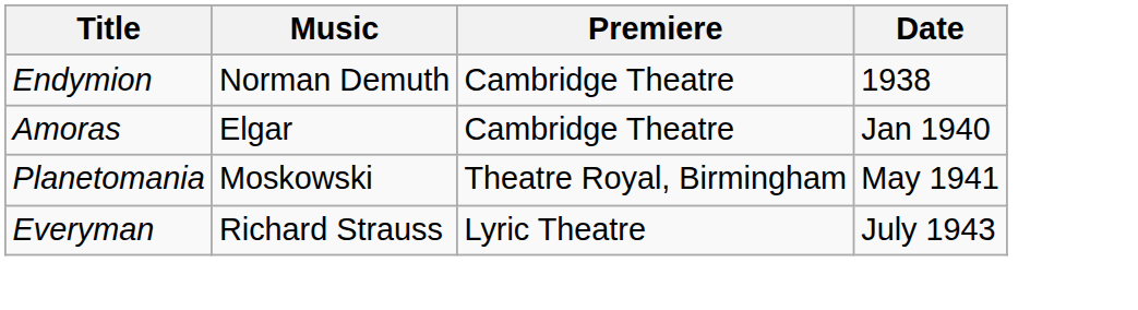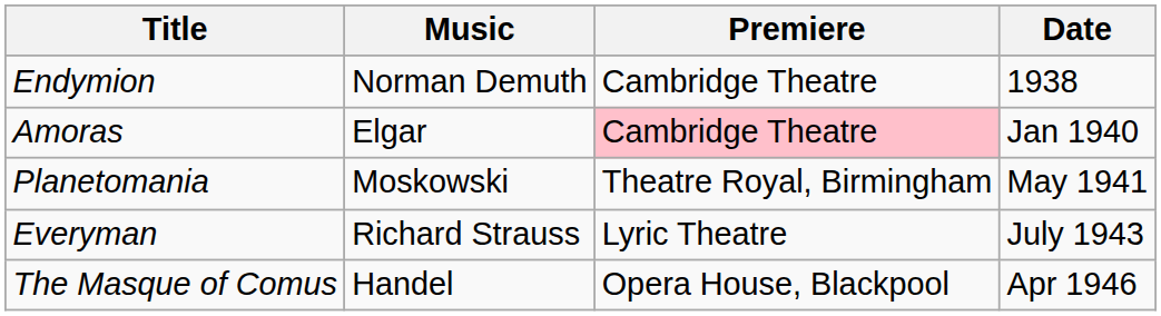Amoras | Premiere: no background -> pink background
+ row: The Masque of Comus | Handel | Opera House, Blackpool | Apr 1946
